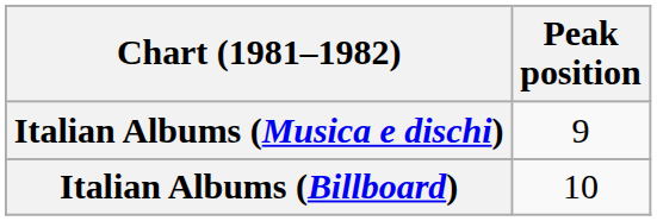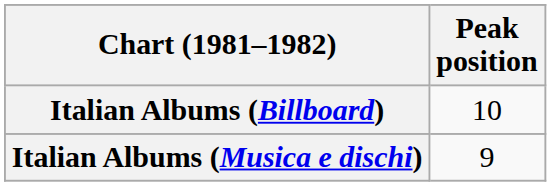rows swapped: Italian Albums (Billboard) <-> Italian Albums (Musica e dischi)
